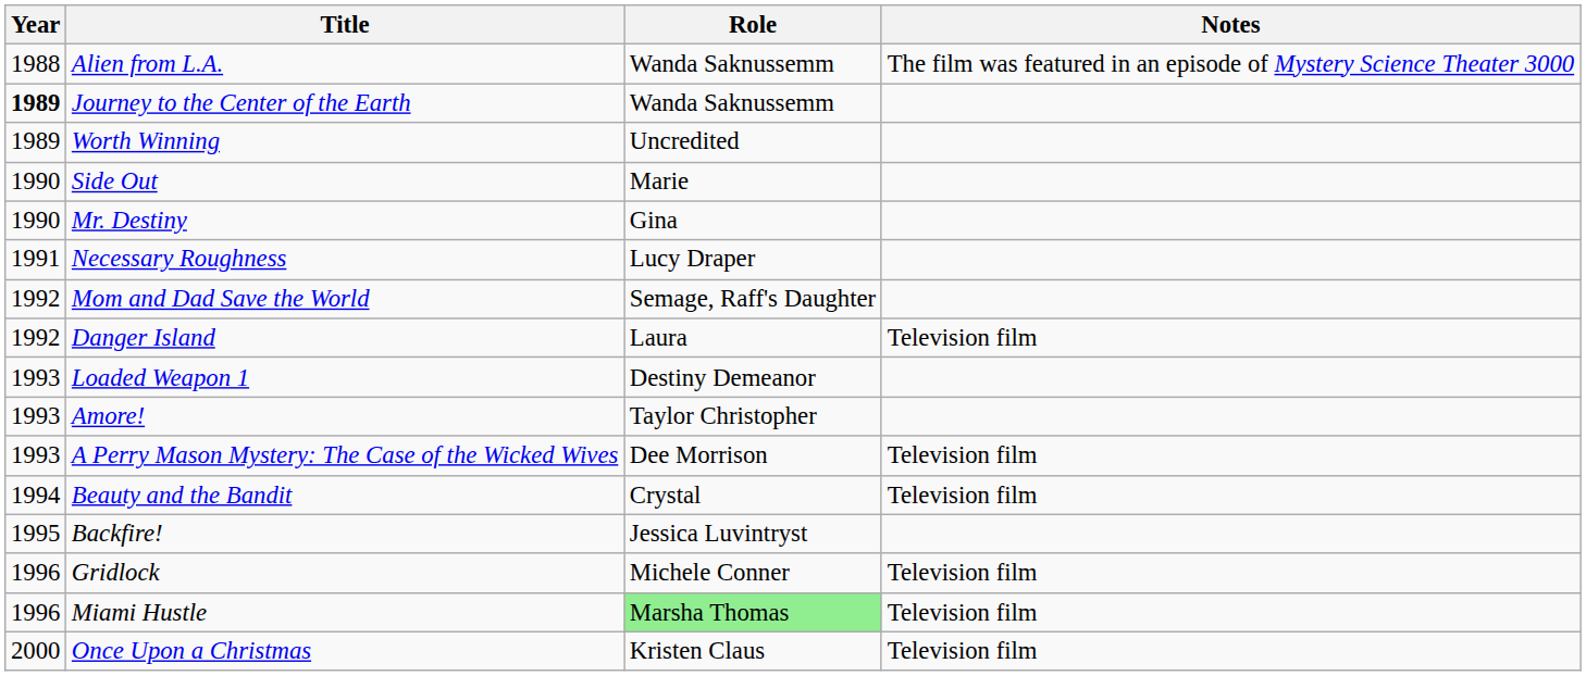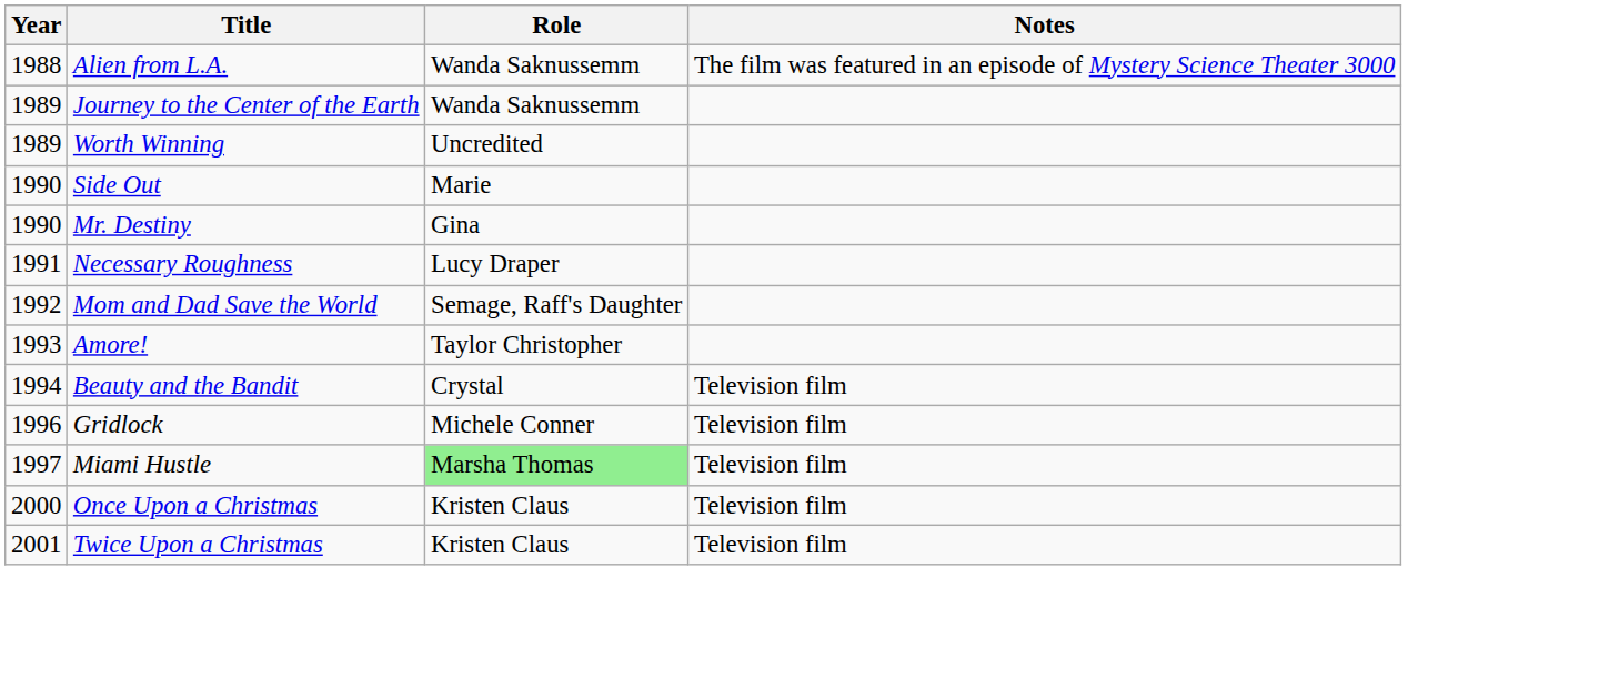Journey to the Center of the Earth | Year: bold -> normal
- row: 1992 | Danger Island | Laura | Television film
- row: 1993 | Loaded Weapon 1 | Destiny Demeanor
- row: 1993 | A Perry Mason Mystery: The Case of the Wicked Wives | Dee Morrison | Television film
- row: 1995 | Backfire! | Jessica Luvintryst
Miami Hustle | Year: 1996 -> 1997
+ row: 2001 | Twice Upon a Christmas | Kristen Claus | Television film
